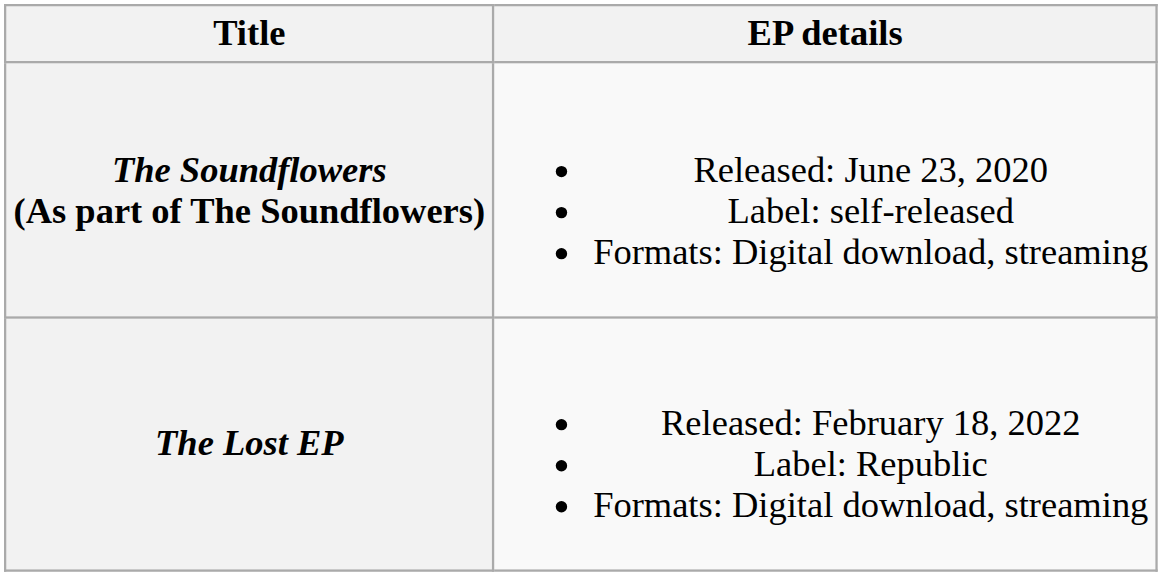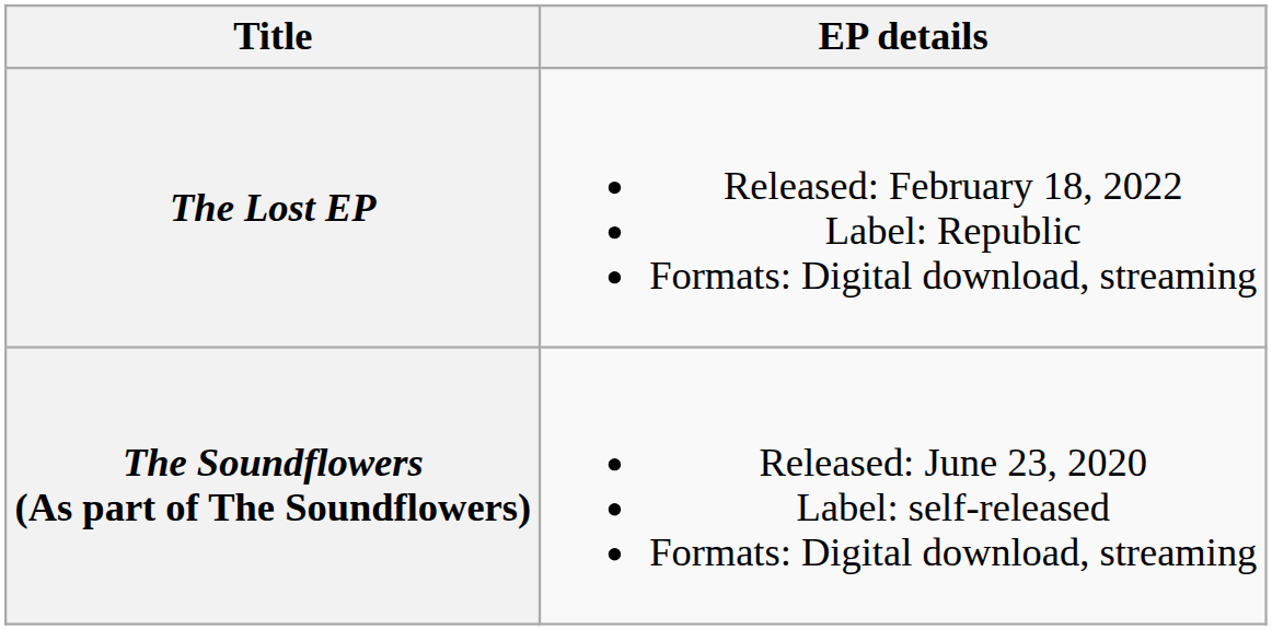rows swapped: The Soundflowers (As part of The Soundflowers) <-> The Lost EP
